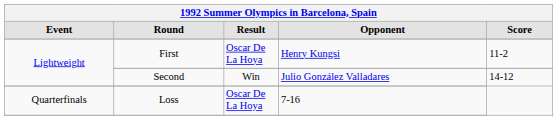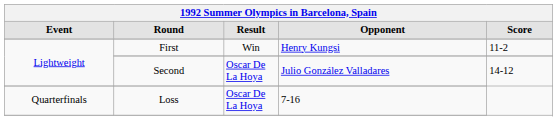First | Result: Oscar De La Hoya -> Win
Second | Result: Win -> Oscar De La Hoya
